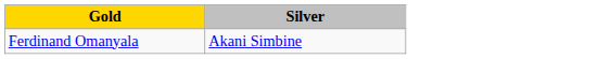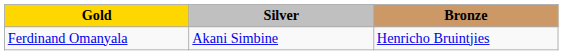+ column: Bronze | Henricho Bruintjies
